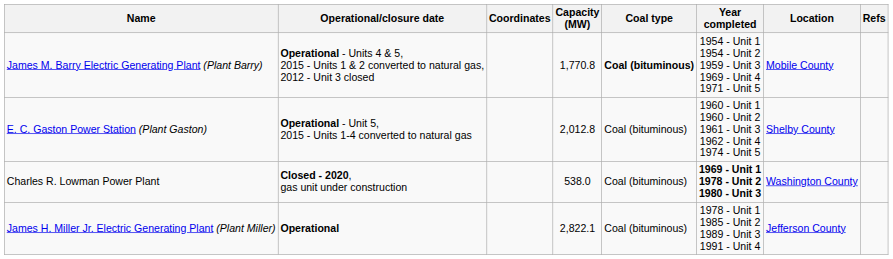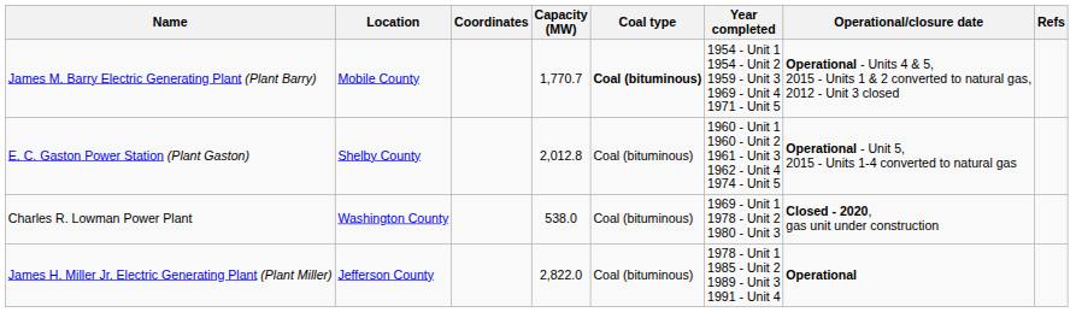columns swapped: Location <-> Operational/closure date
James M. Barry Electric Generating Plant (Plant Barry) | Capacity (MW): 1,770.8 -> 1,770.7
Charles R. Lowman Power Plant | Year completed: bold -> normal
James H. Miller Jr. Electric Generating Plant (Plant Miller) | Capacity (MW): 2,822.1 -> 2,822.0
